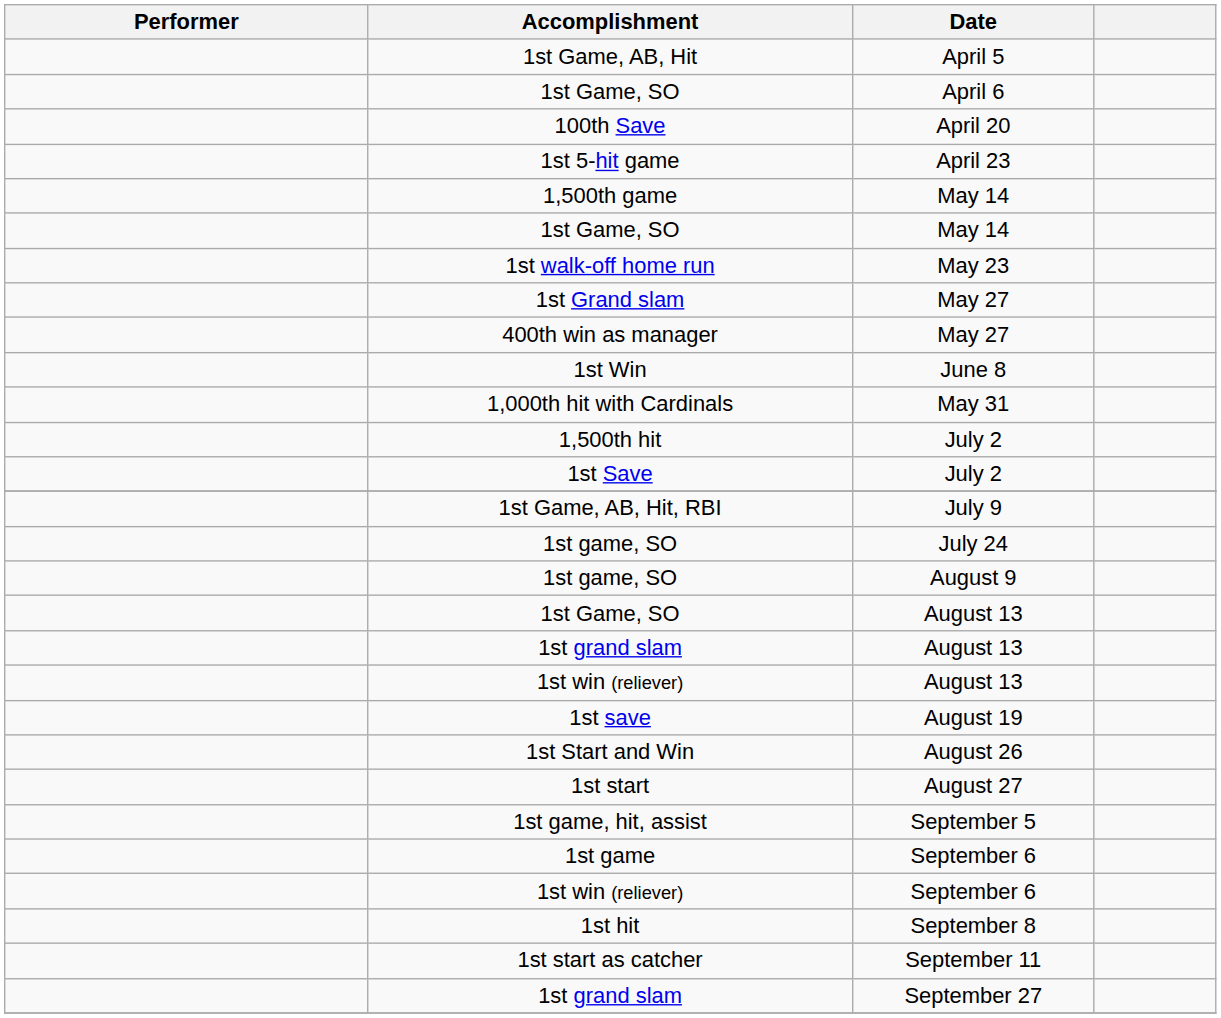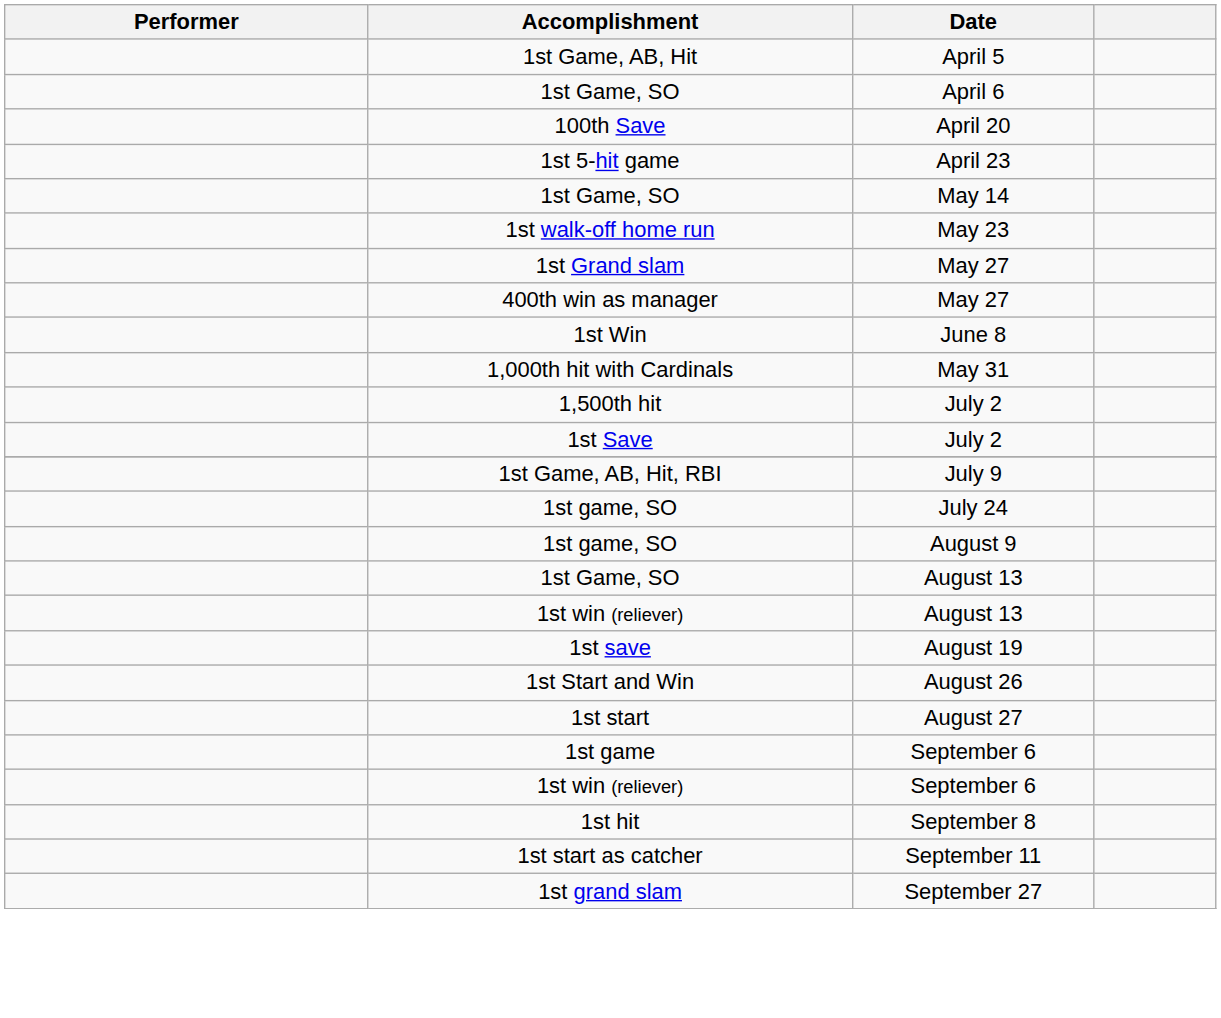- row: 1,500th game | May 14
- row: 1st grand slam | August 13
- row: 1st game, hit, assist | September 5
